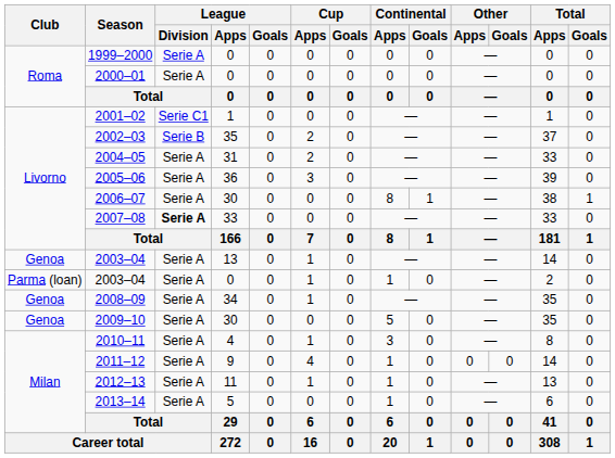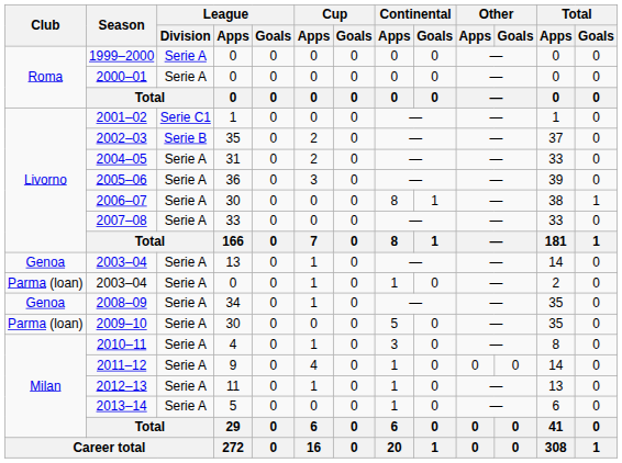2007–08 | League / Division: bold -> normal
2009–10 | Club: Genoa -> Parma (loan)
